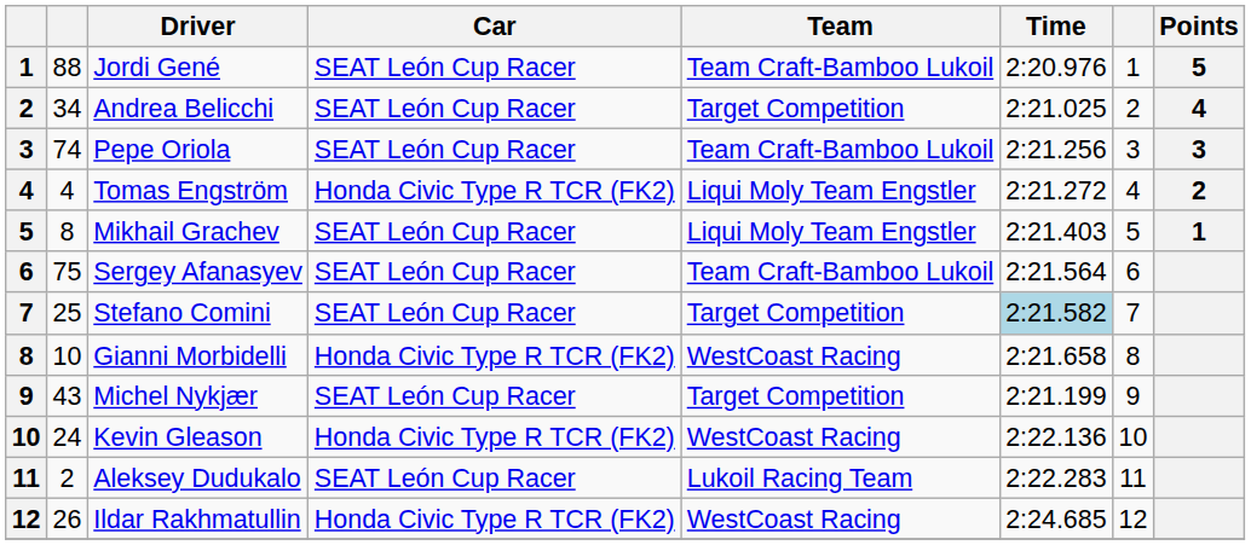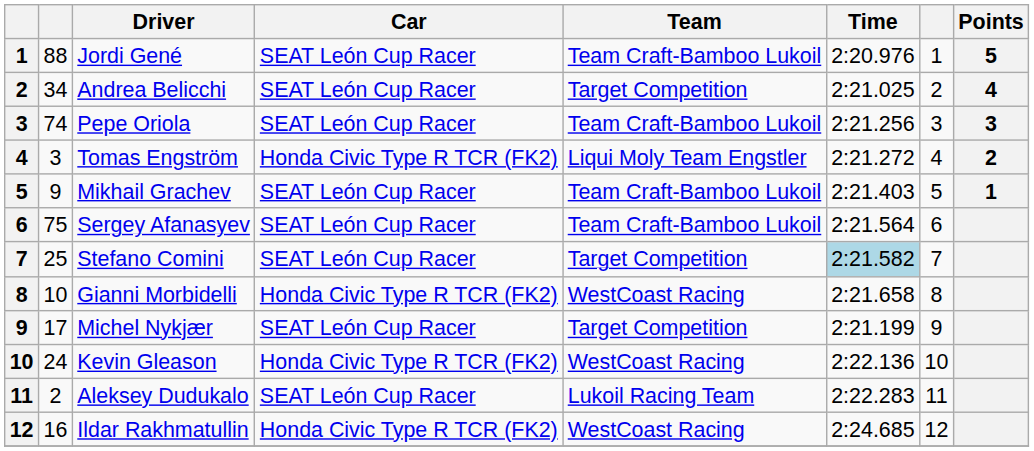Tomas Engström | column 2: 4 -> 3
Mikhail Grachev | column 2: 8 -> 9
Mikhail Grachev | Team: Liqui Moly Team Engstler -> Team Craft-Bamboo Lukoil
Michel Nykjær | column 2: 43 -> 17
Ildar Rakhmatullin | column 2: 26 -> 16
